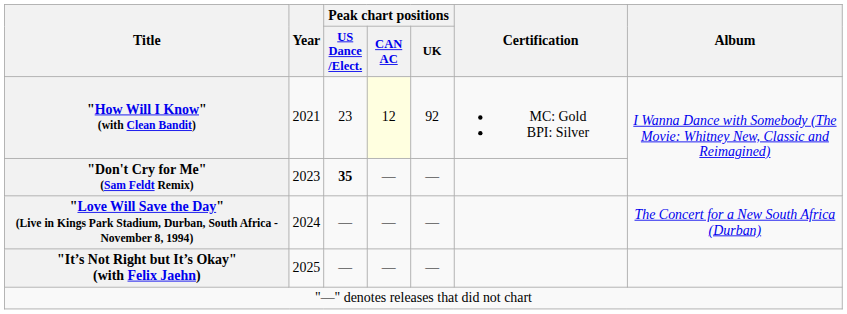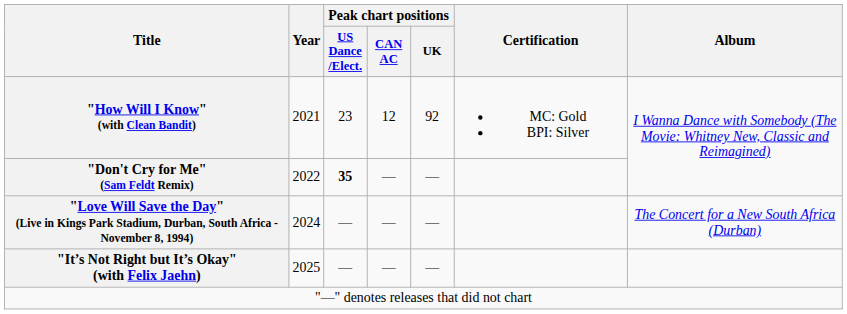"How Will I Know" (with Clean Bandit) | Peak chart positions / CAN AC: lightyellow background -> no background
"Don't Cry for Me" (Sam Feldt Remix) | Year: 2023 -> 2022
